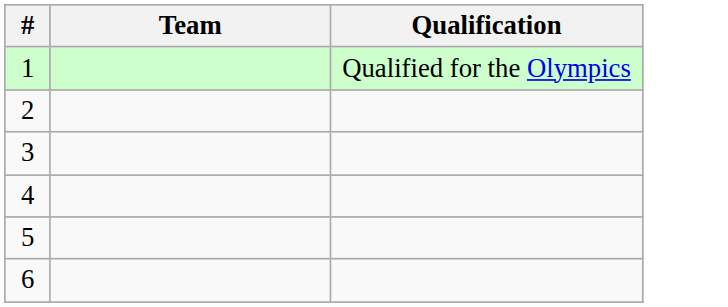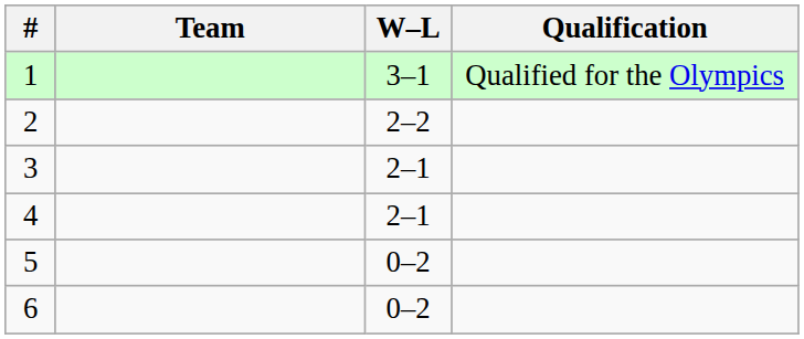+ column: W–L | 3–1 | 2–2 | 2–1 | 2–1 | 0–2 | 0–2
